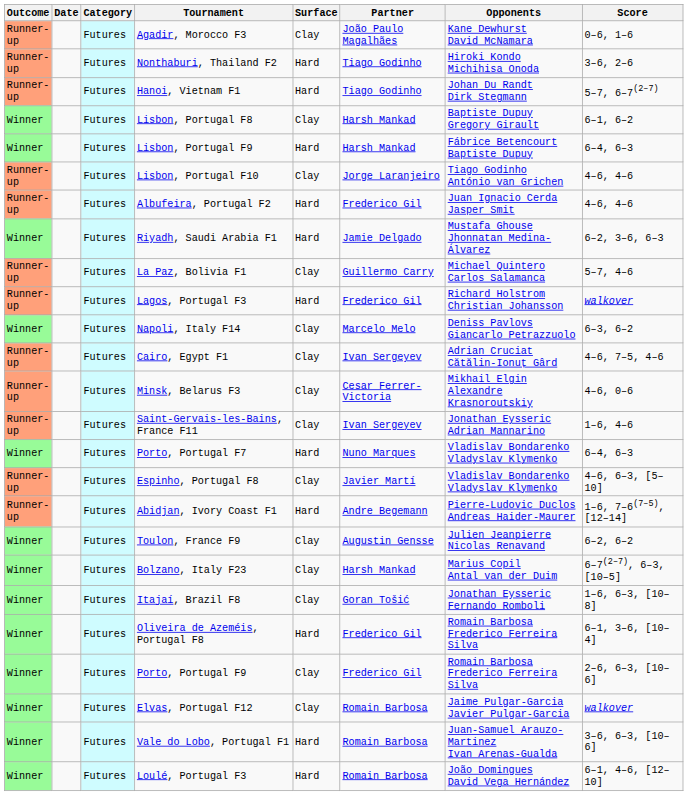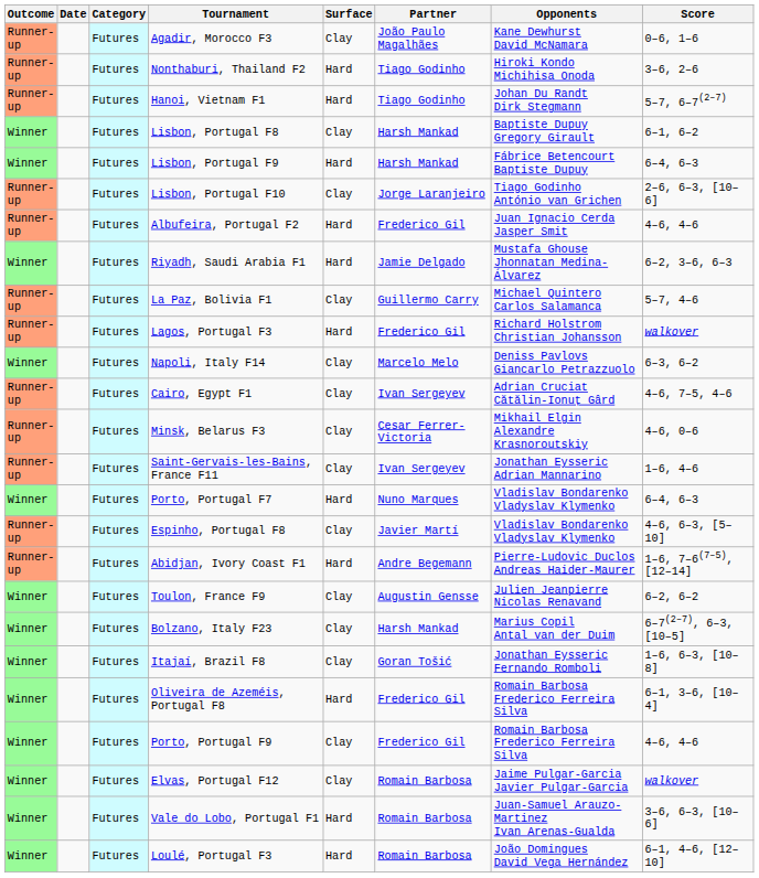Lisbon, Portugal F10 | Score: 4–6, 4–6 -> 2–6, 6–3, [10–6]
Porto, Portugal F9 | Score: 2–6, 6–3, [10–6] -> 4–6, 4–6
